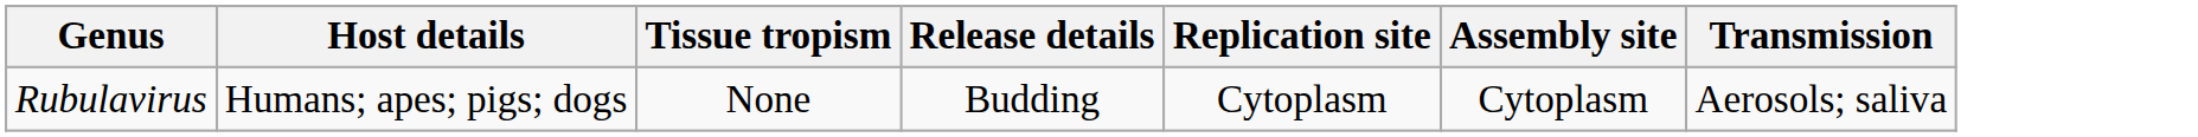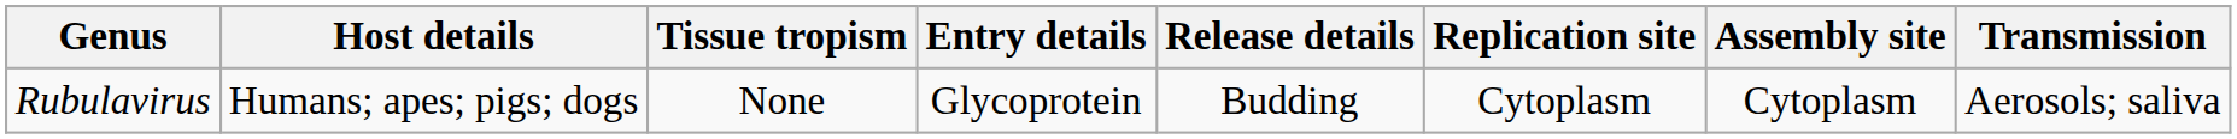+ column: Entry details | Glycoprotein
